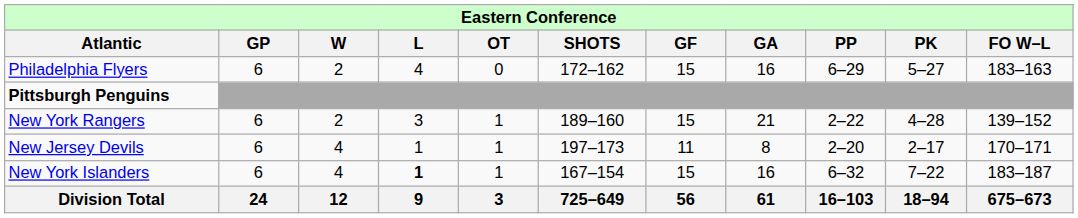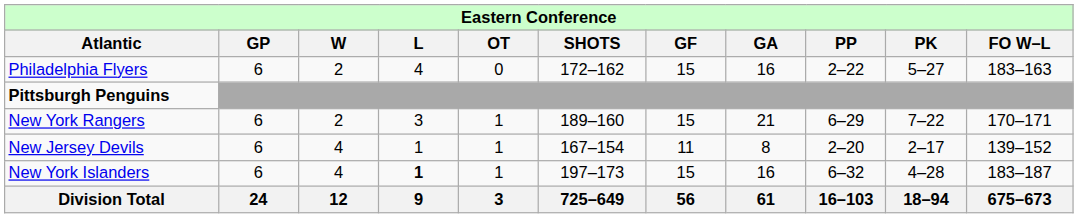Philadelphia Flyers | column 9: 6–29 -> 2–22
New York Rangers | column 9: 2–22 -> 6–29
New York Rangers | column 10: 4–28 -> 7–22
New York Rangers | column 11: 139–152 -> 170–171
New Jersey Devils | column 6: 197–173 -> 167–154
New Jersey Devils | column 11: 170–171 -> 139–152
New York Islanders | column 6: 167–154 -> 197–173
New York Islanders | column 10: 7–22 -> 4–28
